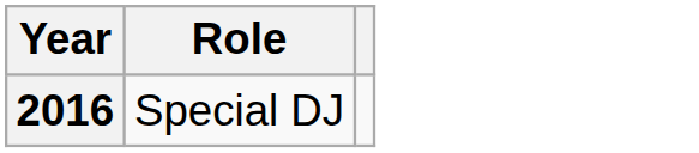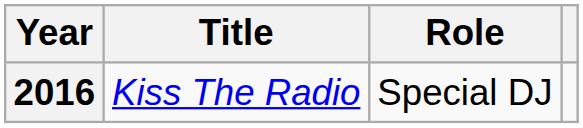+ column: Title | Kiss The Radio
